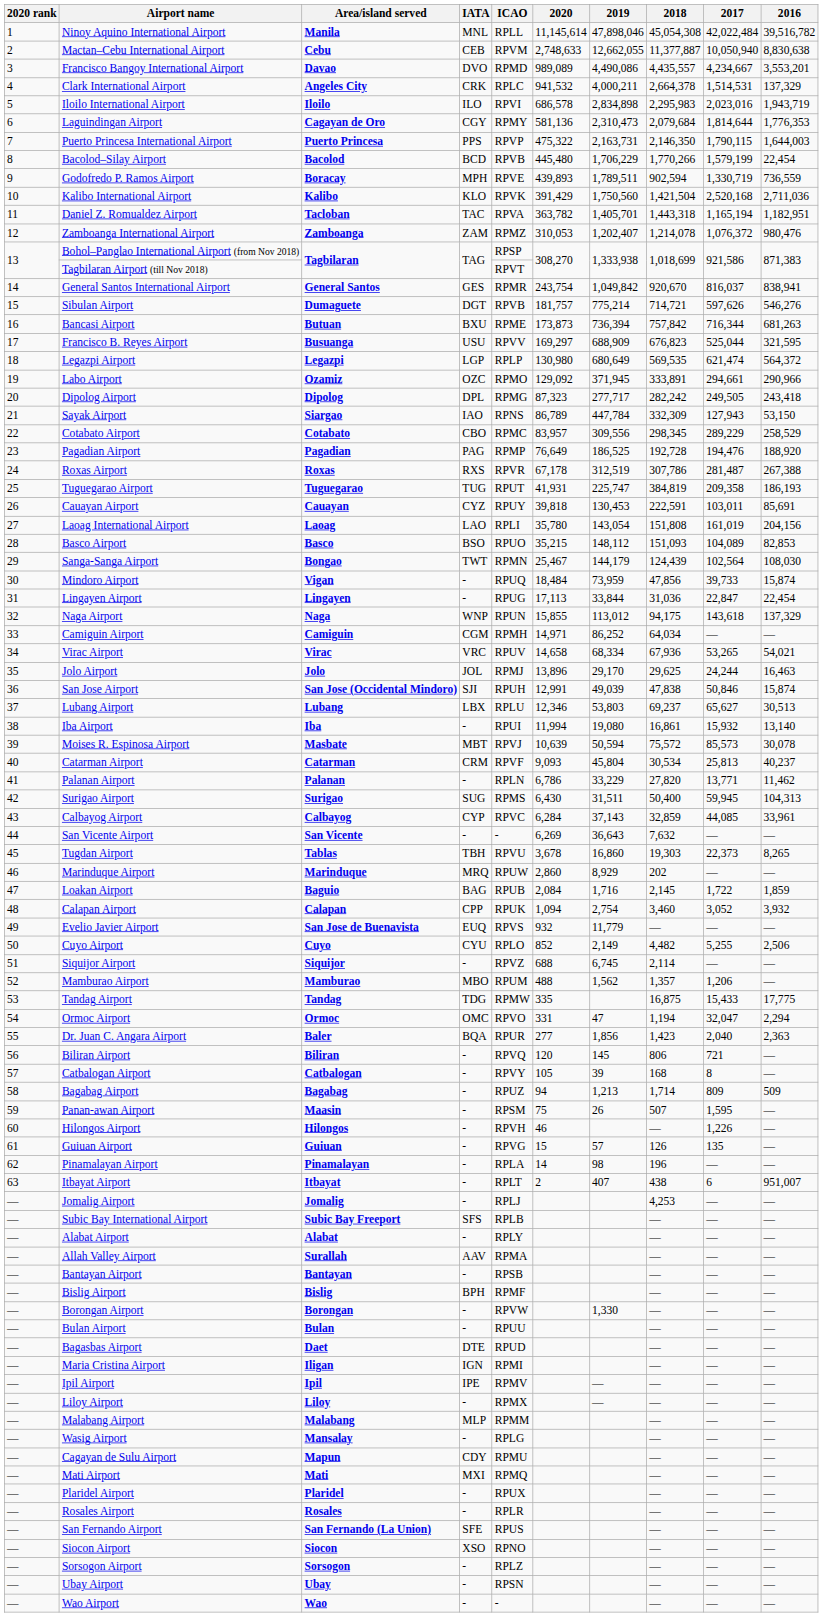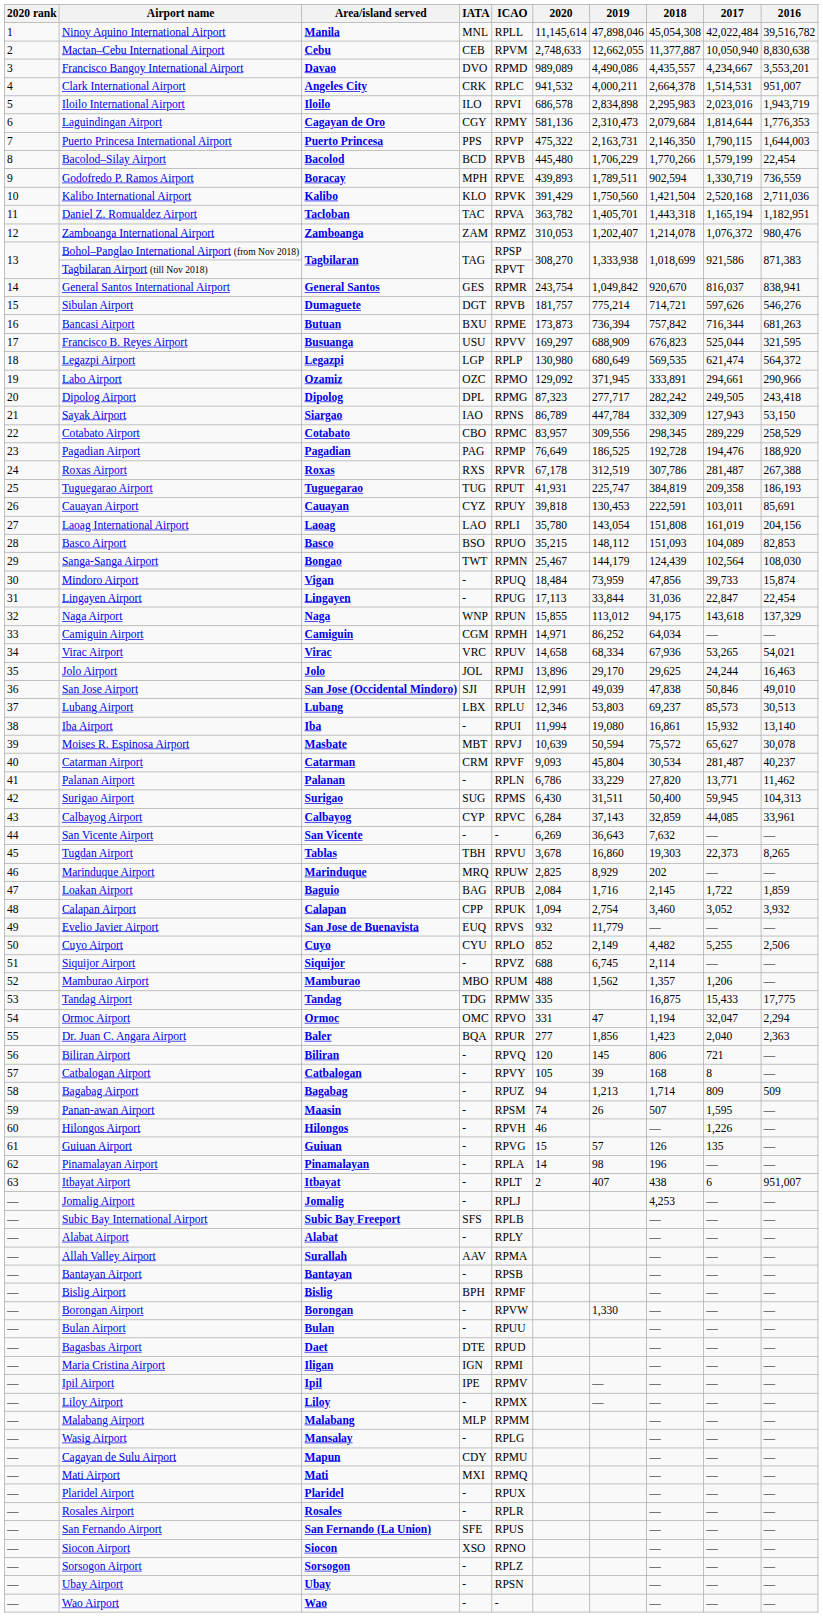Clark International Airport | 2016: 137,329 -> 951,007
San Jose Airport | 2016: 15,874 -> 49,010
Lubang Airport | 2017: 65,627 -> 85,573
Moises R. Espinosa Airport | 2017: 85,573 -> 65,627
Catarman Airport | 2017: 25,813 -> 281,487
Marinduque Airport | 2020: 2,860 -> 2,825
Panan-awan Airport | 2020: 75 -> 74
